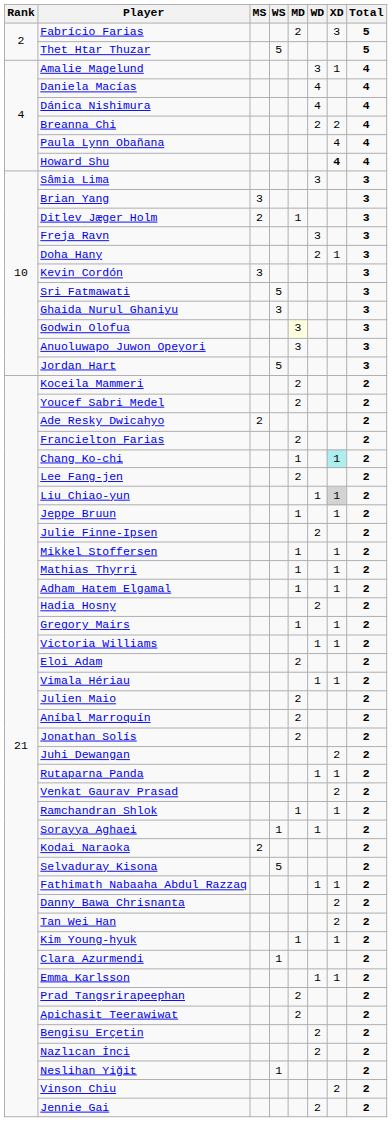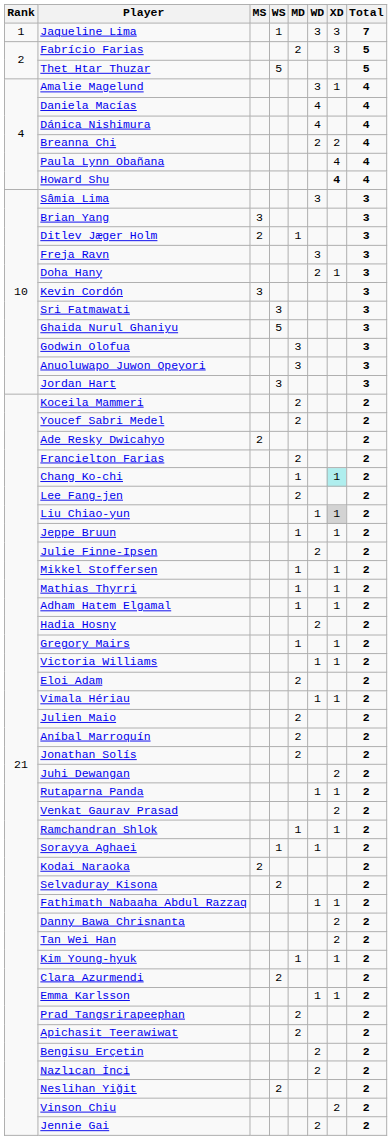+ row: 1 | Jaqueline Lima | 1 | 3 | 3 | 7
Sri Fatmawati | WS: 5 -> 3
Ghaida Nurul Ghaniyu | WS: 3 -> 5
Godwin Olofua | MD: lightyellow background -> no background
Jordan Hart | WS: 5 -> 3
Selvaduray Kisona | WS: 5 -> 2
Clara Azurmendi | WS: 1 -> 2
Neslihan Yiğit | WS: 1 -> 2
